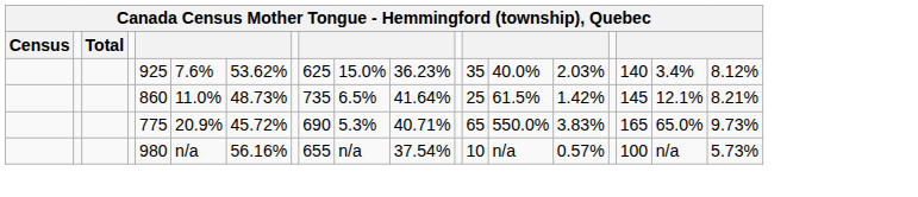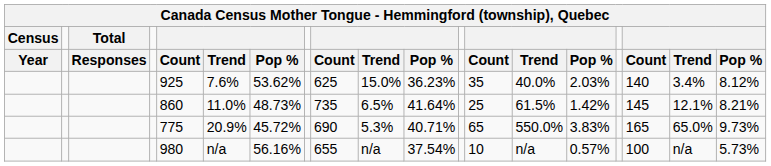+ row: Year | Responses | Count | Trend | Pop % | Count | Trend | Pop % | Count | Trend | Pop % | Count | Trend | Pop %
